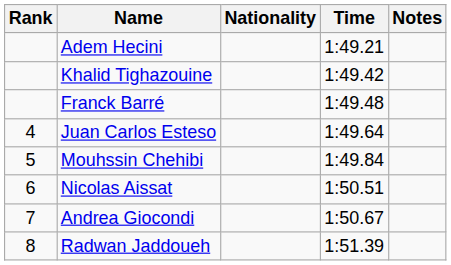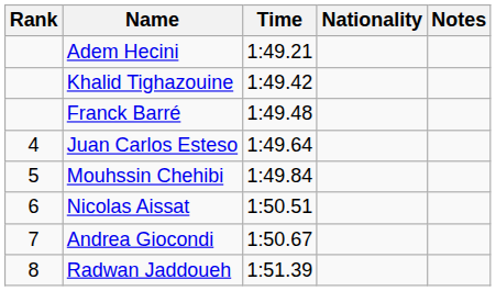columns swapped: Nationality <-> Time
